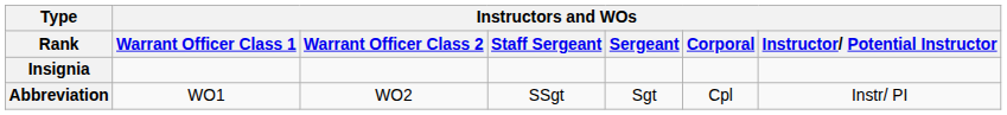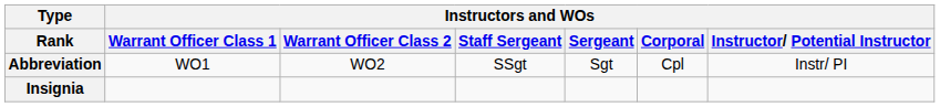rows swapped: Abbreviation <-> Insignia
